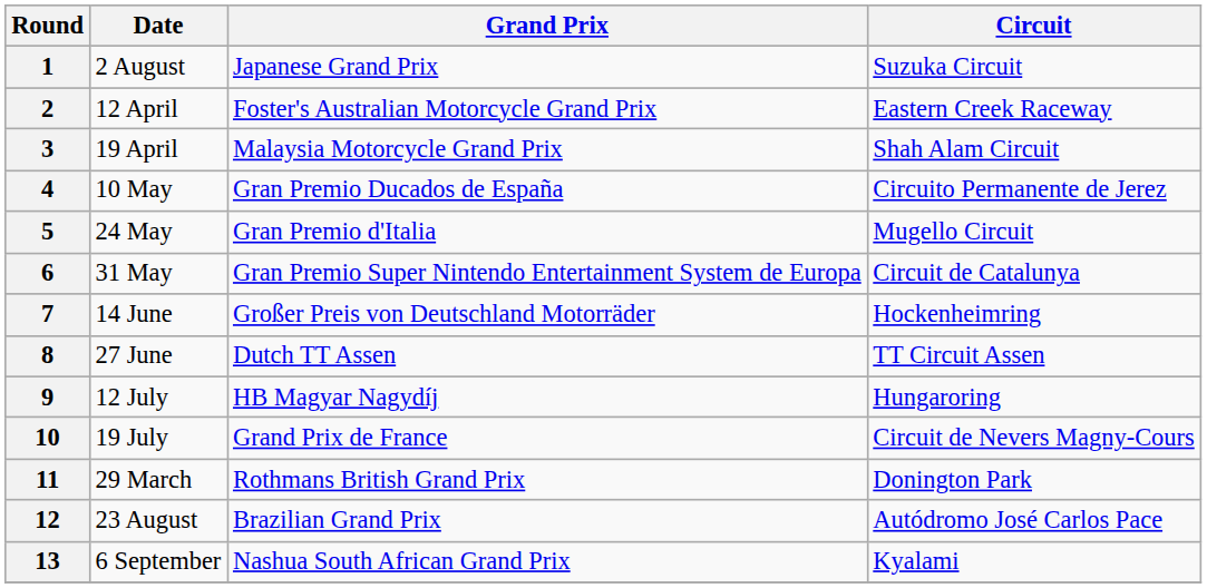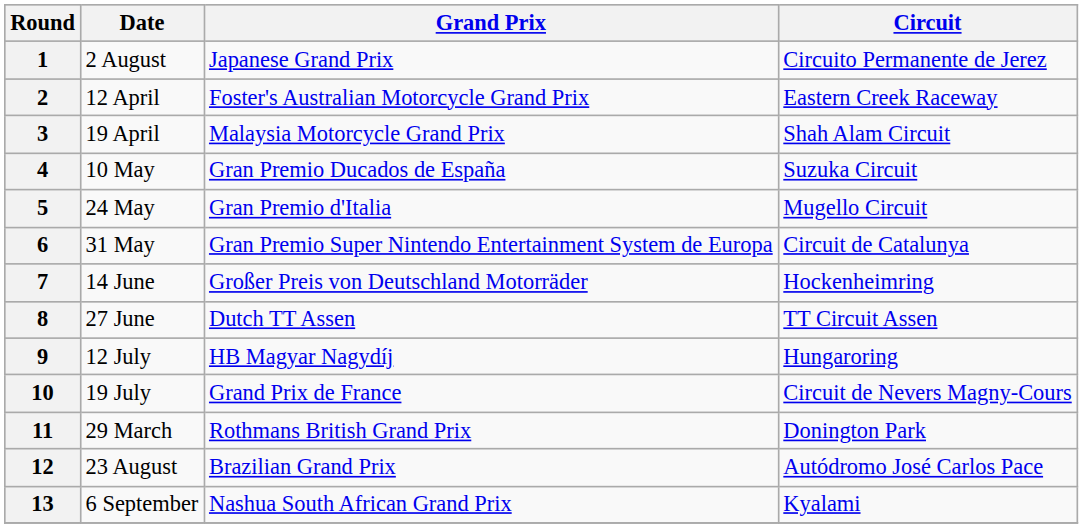1 | Circuit: Suzuka Circuit -> Circuito Permanente de Jerez
4 | Circuit: Circuito Permanente de Jerez -> Suzuka Circuit
